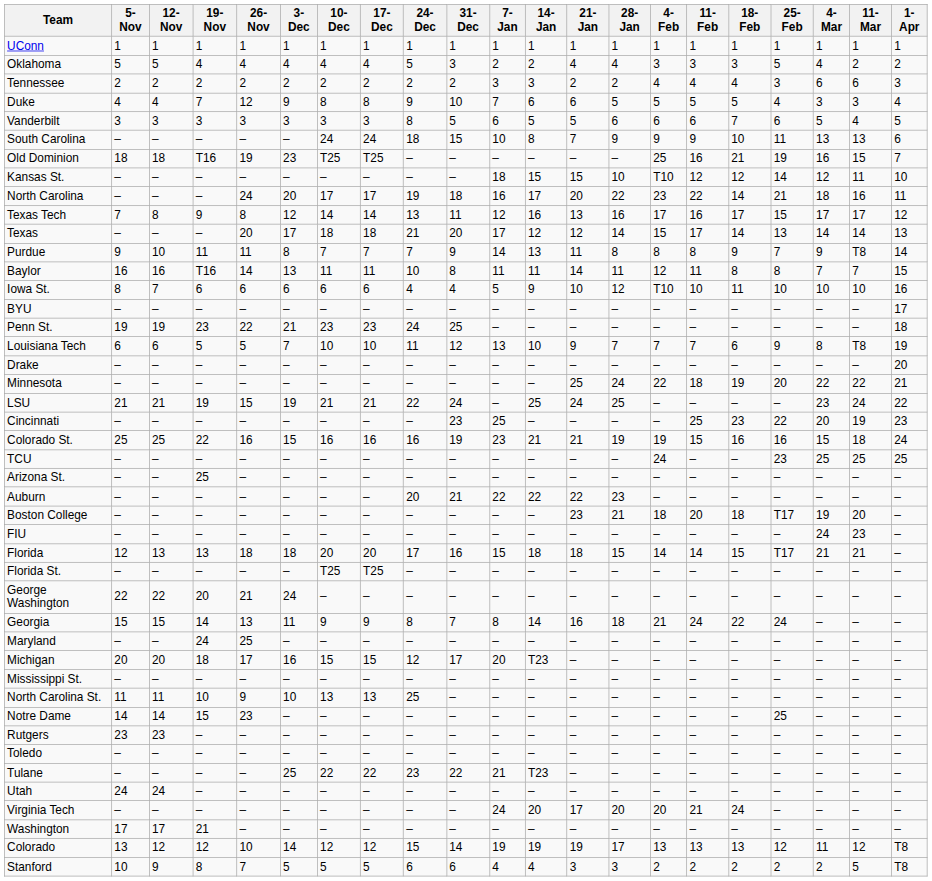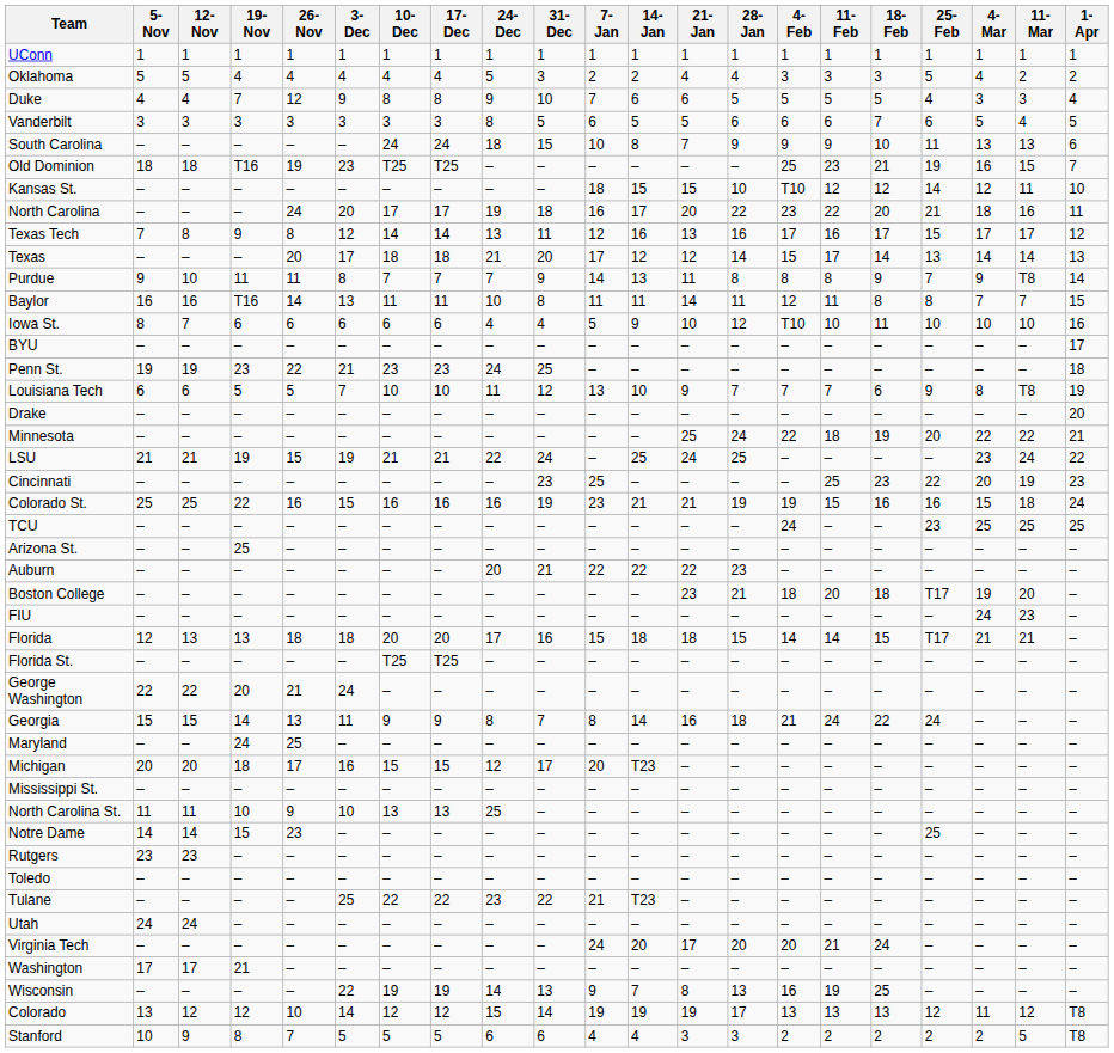- row: Tennessee | 2 | 2 | 2 | 2 | 2 | 2 | 2 | 2 | 2 | 3 | 3 | 2 | 2 | 4 | 4 | 4 | 3 | 6 | 6 | 3
Old Dominion | 11-Feb: 16 -> 23
North Carolina | 18-Feb: 14 -> 20
+ row: Wisconsin | – | – | – | – | 22 | 19 | 19 | 14 | 13 | 9 | 7 | 8 | 13 | 16 | 19 | 25 | – | – | – | –
